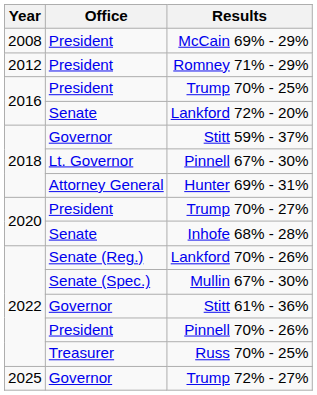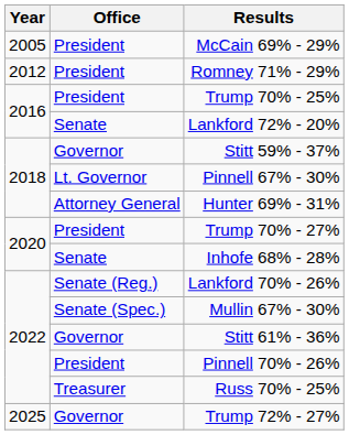McCain 69% - 29% | Year: 2008 -> 2005
